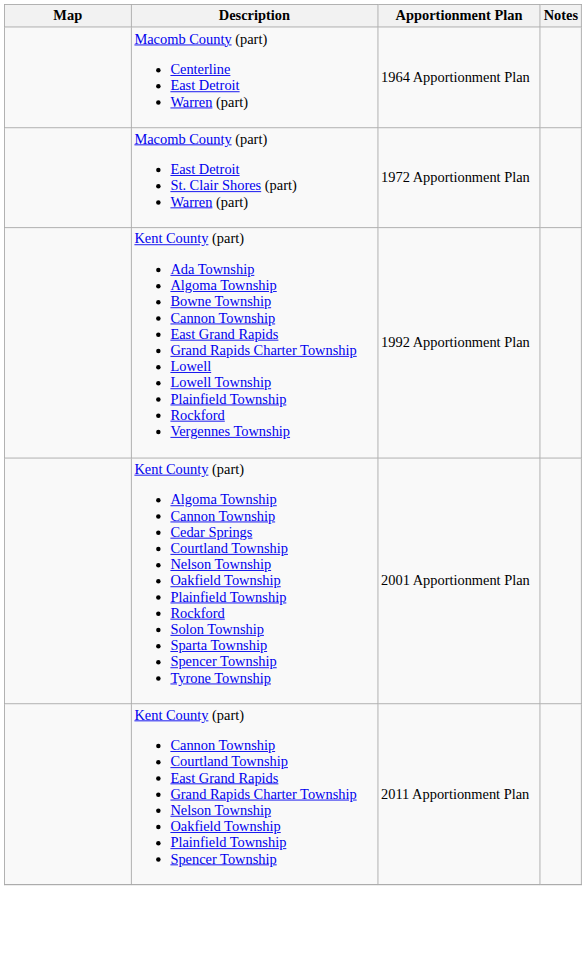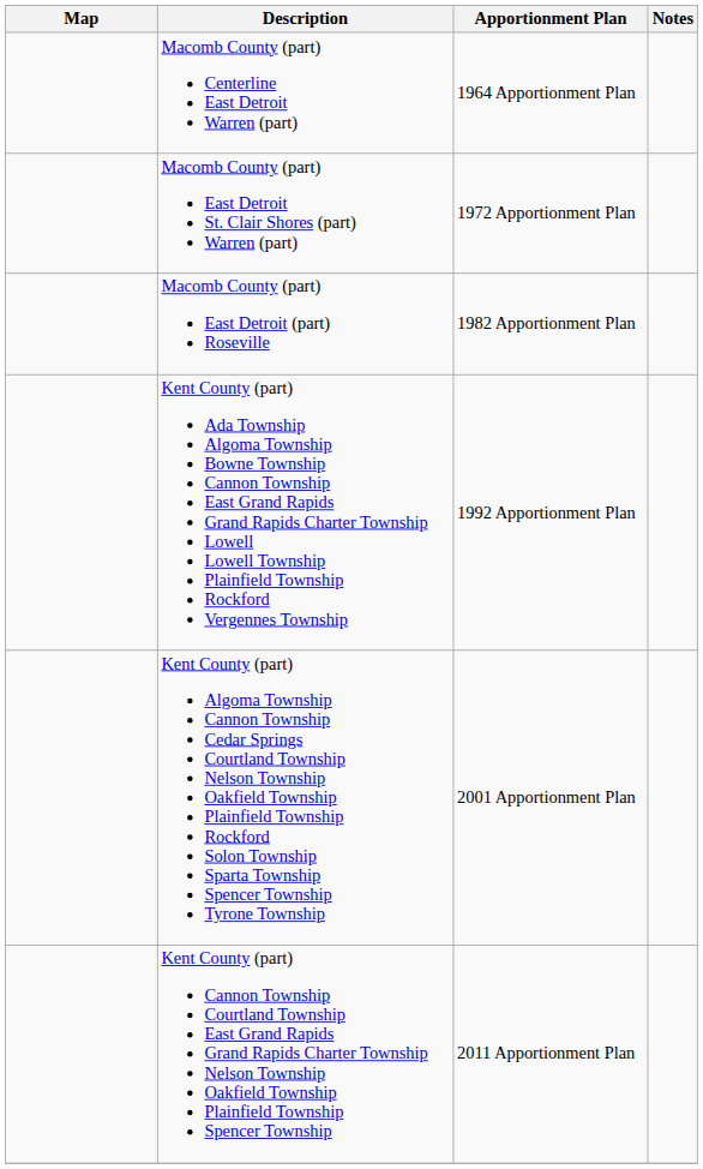+ row: Macomb County (part) East Detroit (part) Roseville | 1982 Apportionment Plan
